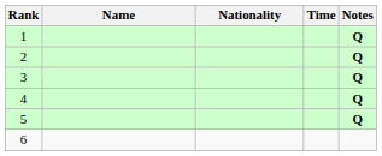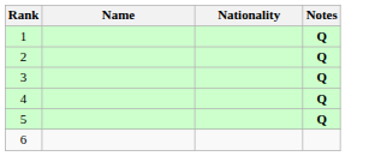- column: Time
